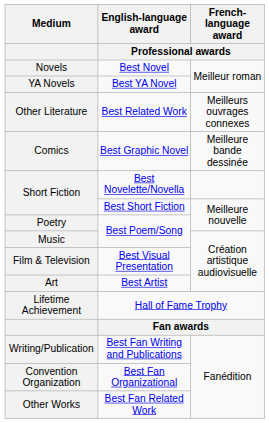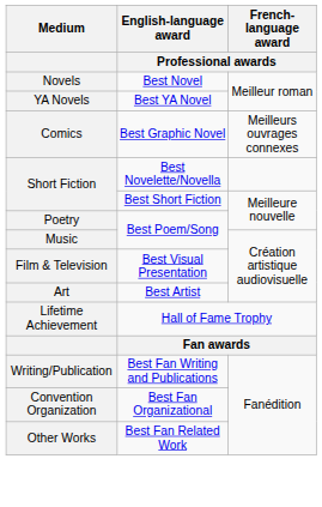- row: Other Literature | Best Related Work | Meilleurs ouvrages connexes
Comics | French-language award / Professional awards: Meilleure bande dessinée -> Meilleurs ouvrages connexes
